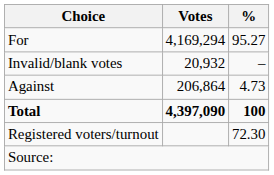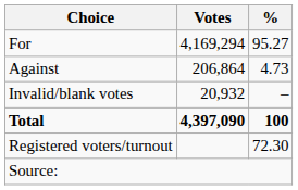rows swapped: Against <-> Invalid/blank votes
